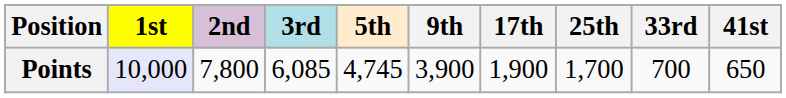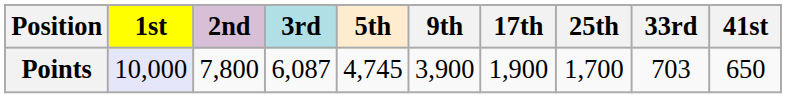Points | 3rd: 6,085 -> 6,087
Points | 33rd: 700 -> 703
